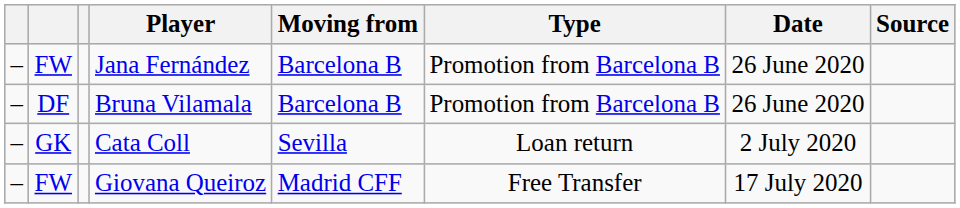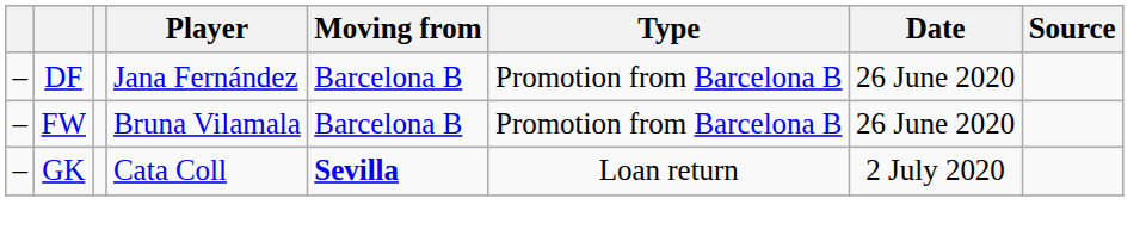Jana Fernández | column 2: FW -> DF
Bruna Vilamala | column 2: DF -> FW
Cata Coll | Moving from: normal -> bold
- row: – | FW | Giovana Queiroz | Madrid CFF | Free Transfer | 17 July 2020
